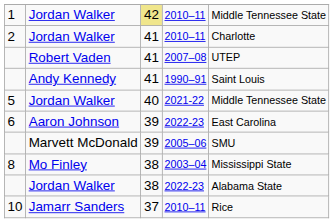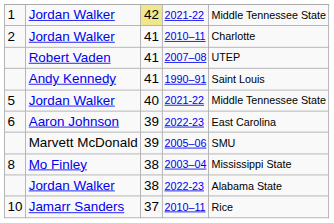1 | column 4: 2010–11 -> 2021-22
